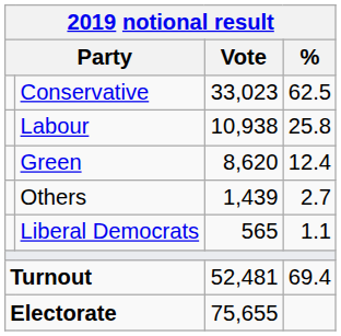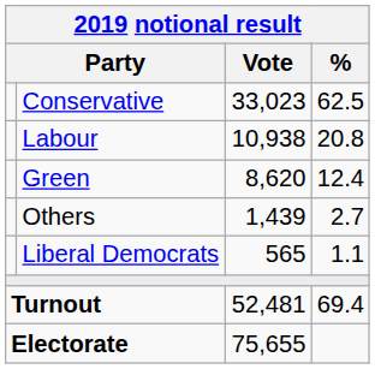Labour | %: 25.8 -> 20.8
